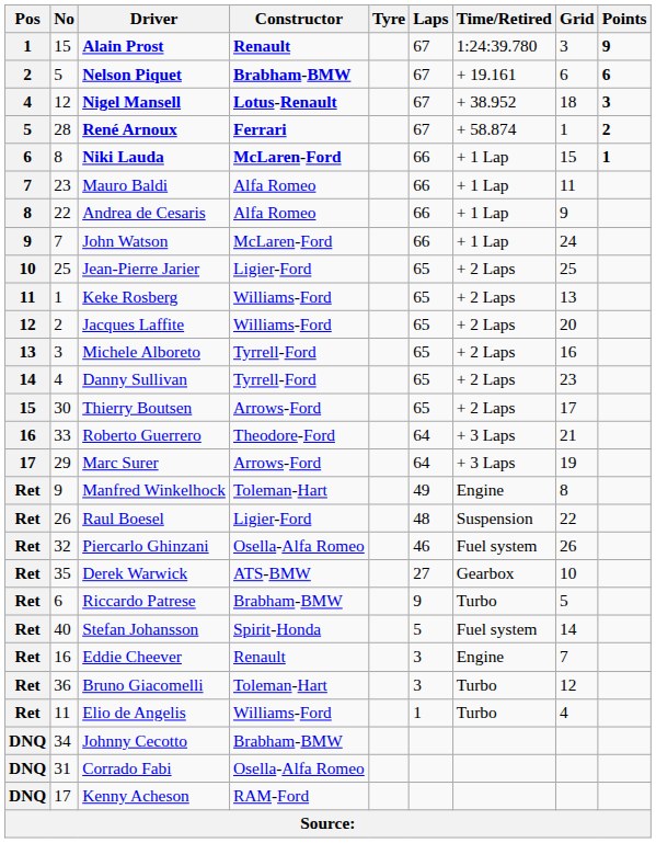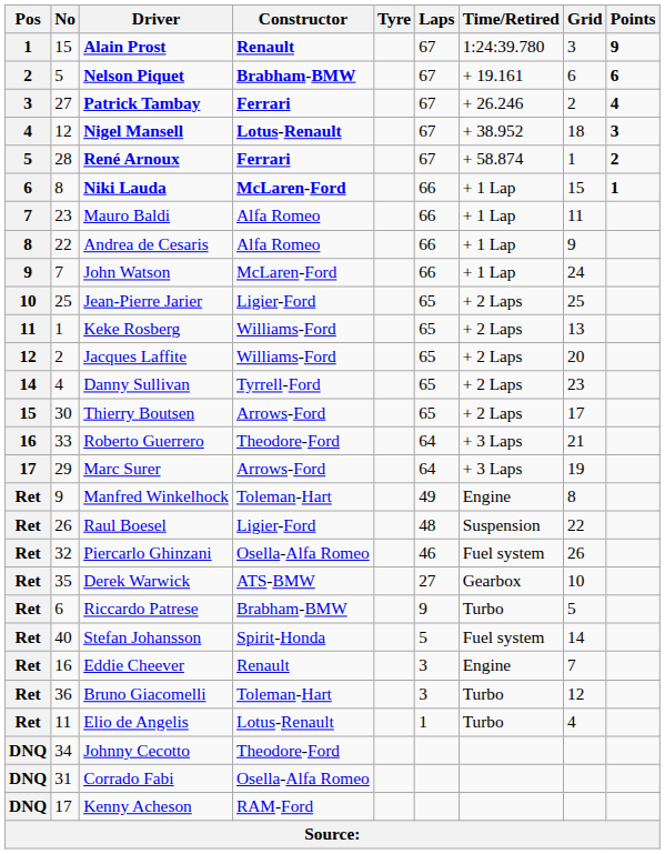+ row: 3 | 27 | Patrick Tambay | Ferrari | 67 | + 26.246 | 2 | 4
- row: 13 | 3 | Michele Alboreto | Tyrrell-Ford | 65 | + 2 Laps | 16
Elio de Angelis | Constructor: Williams-Ford -> Lotus-Renault
Johnny Cecotto | Constructor: Brabham-BMW -> Theodore-Ford
